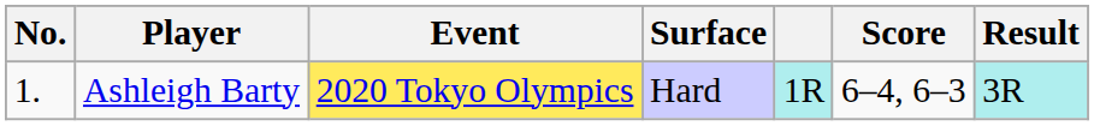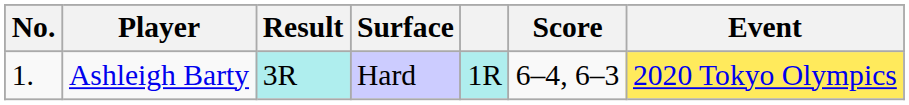columns swapped: Event <-> Result
